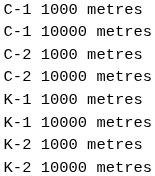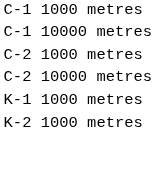- row: K-1 10000 metres
- row: K-2 10000 metres
